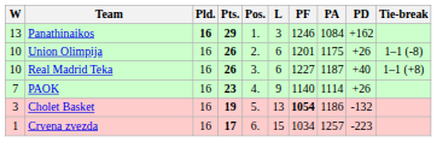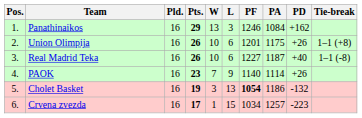columns swapped: Pos. <-> W
Panathinaikos | Pld.: bold -> normal
Union Olimpija | Tie-break: 1–1 (-8) -> 1–1 (+8)
Real Madrid Teka | Tie-break: 1–1 (+8) -> 1–1 (-8)
